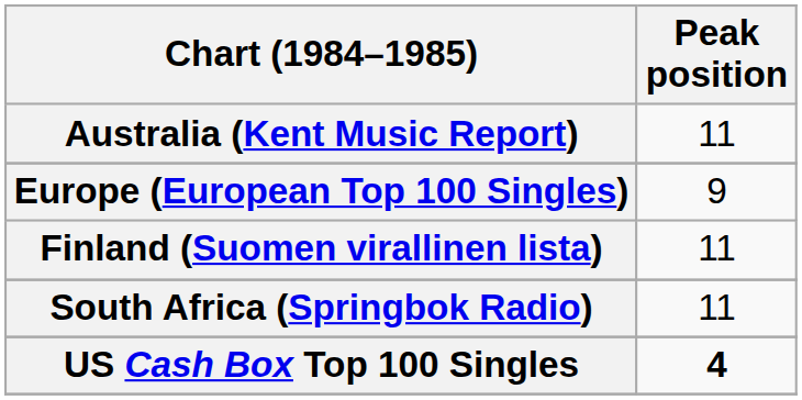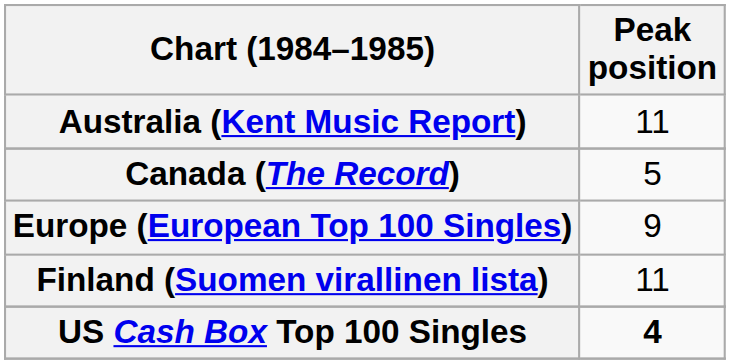+ row: Canada (The Record) | 5
- row: South Africa (Springbok Radio) | 11
